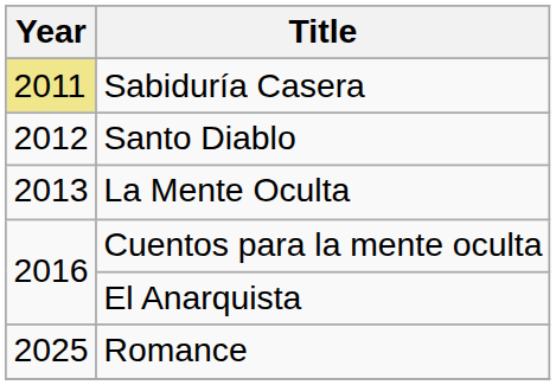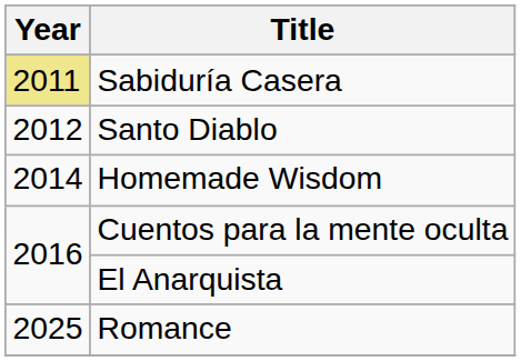- row: 2013 | La Mente Oculta
+ row: 2014 | Homemade Wisdom
